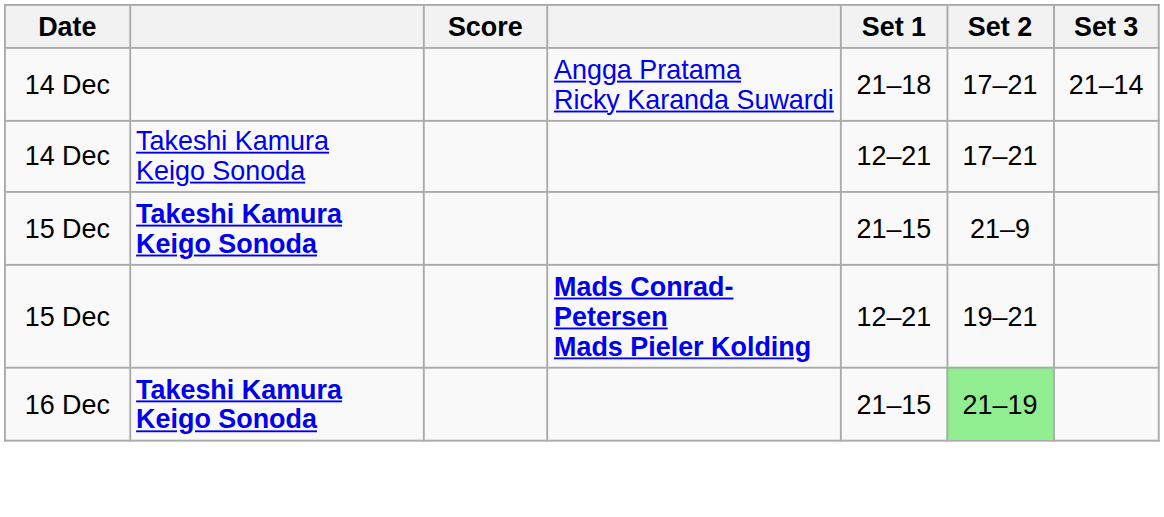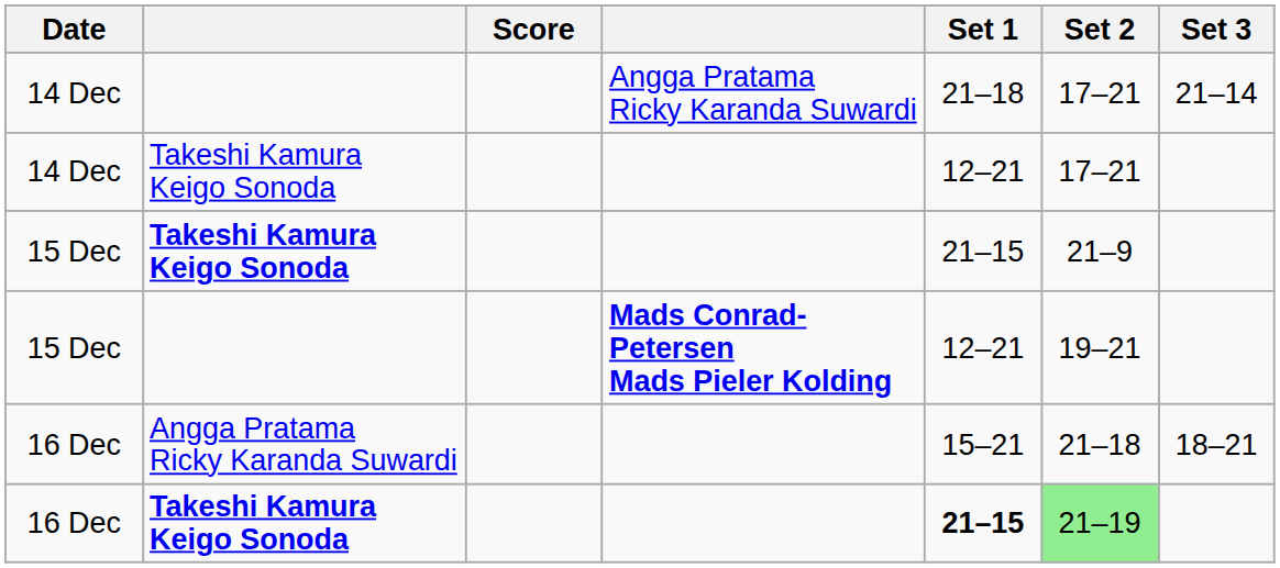+ row: 16 Dec | Angga Pratama Ricky Karanda Suwardi | 15–21 | 21–18 | 18–21
16 Dec / Takeshi Kamura Keigo Sonoda | Set 1: normal -> bold
